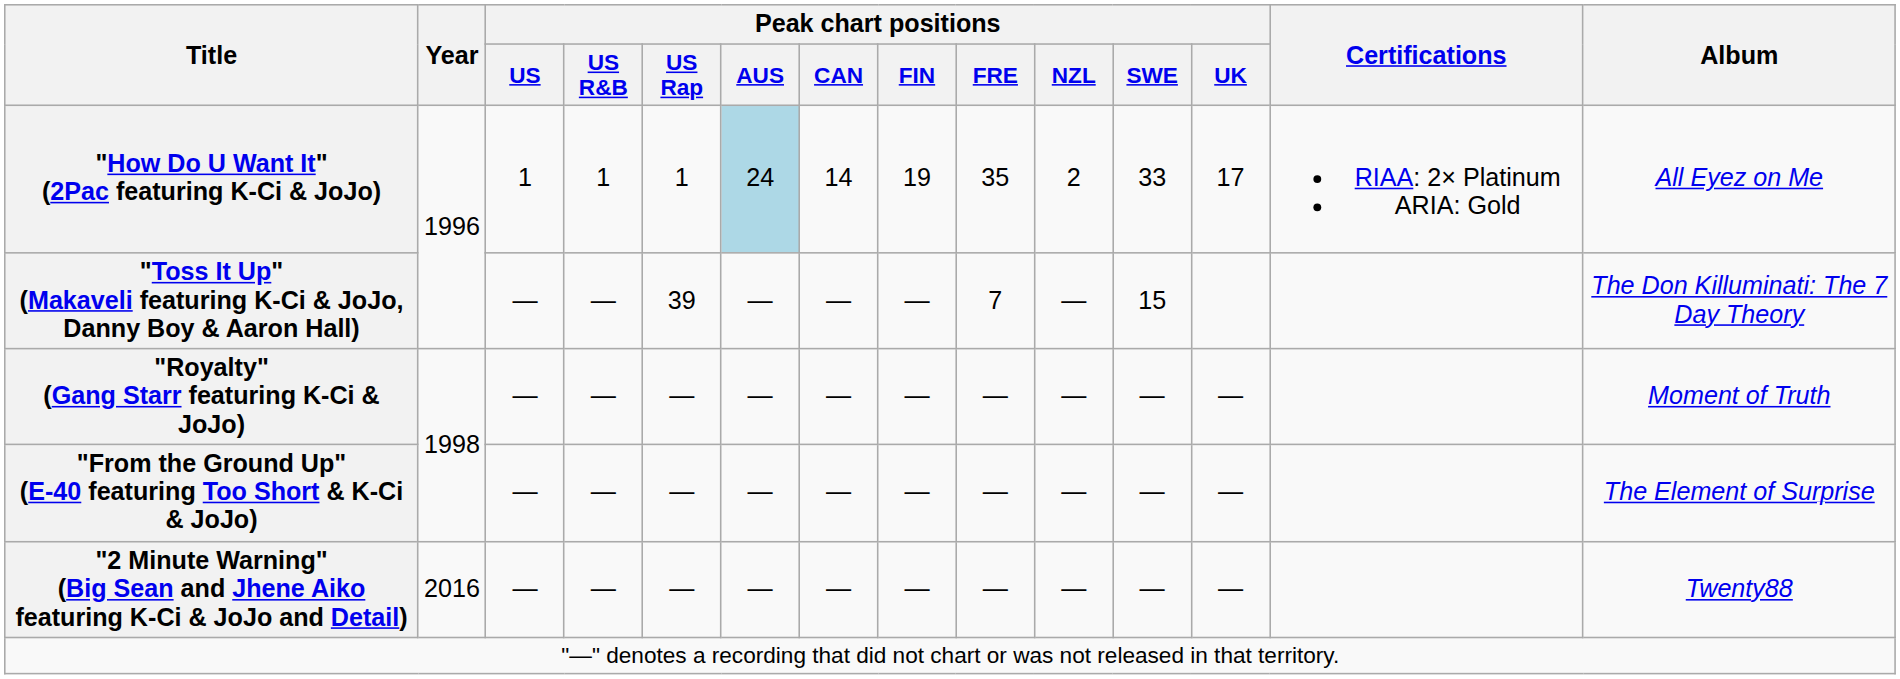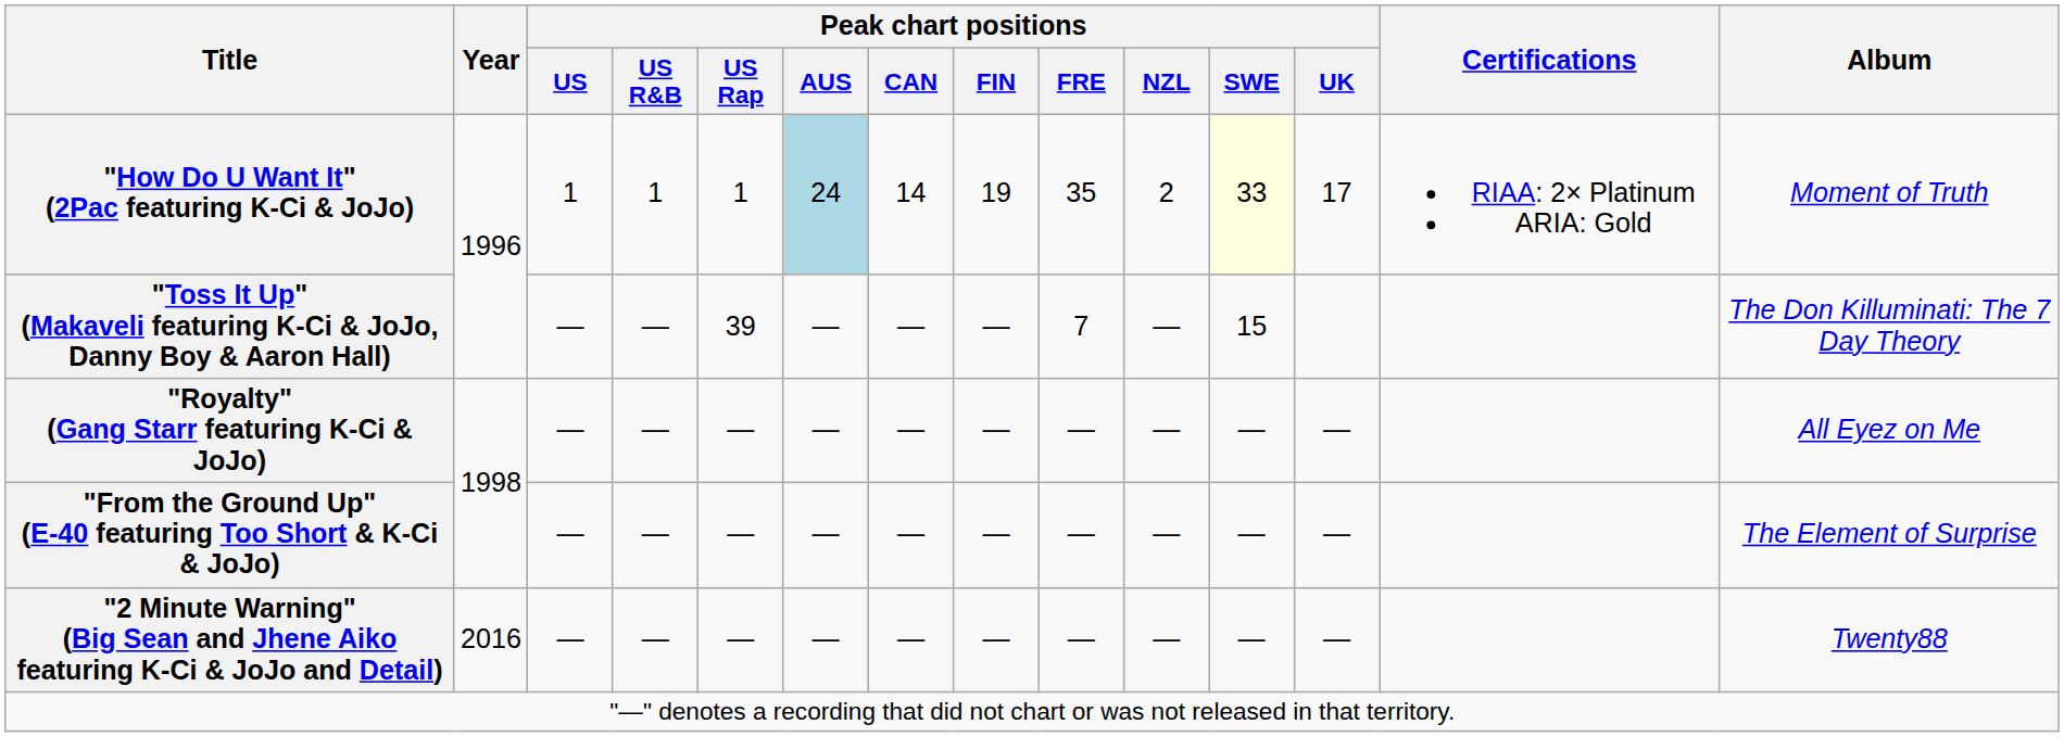"How Do U Want It" (2Pac featuring K-Ci & JoJo) | Peak chart positions / SWE: no background -> lightyellow background
"How Do U Want It" (2Pac featuring K-Ci & JoJo) | Album: All Eyez on Me -> Moment of Truth
"Royalty" (Gang Starr featuring K-Ci & JoJo) | Album: Moment of Truth -> All Eyez on Me
